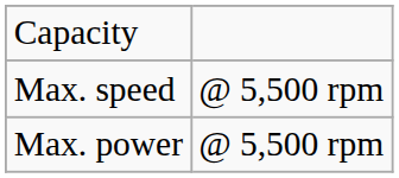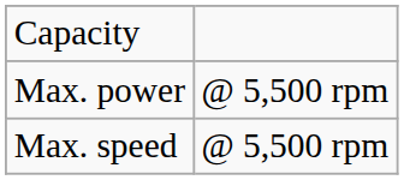rows swapped: Max. power <-> Max. speed
